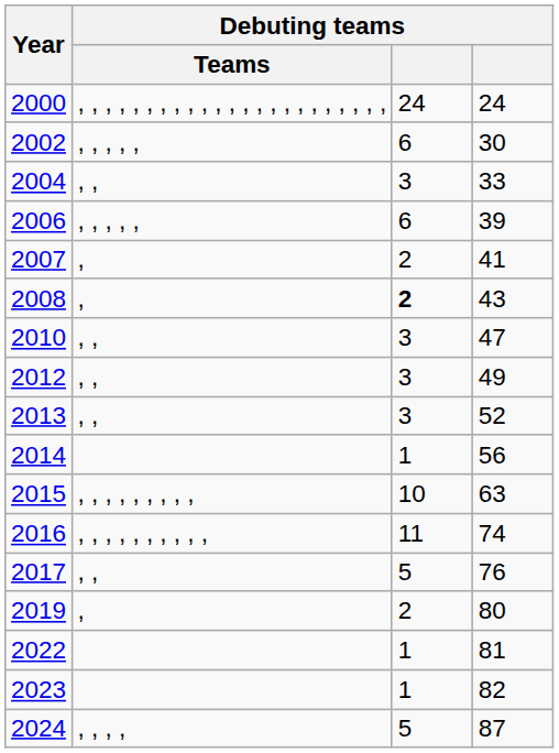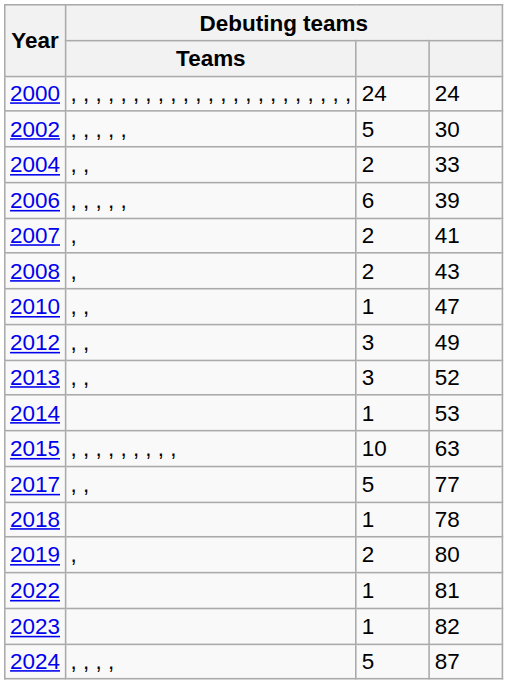2002 | column 3: 6 -> 5
2004 | column 3: 3 -> 2
2008 | column 3: bold -> normal
2010 | column 3: 3 -> 1
2014 | column 4: 56 -> 53
- row: 2016 | , , , , , , , , , , | 11 | 74
2017 | column 4: 76 -> 77
+ row: 2018 | 1 | 78
